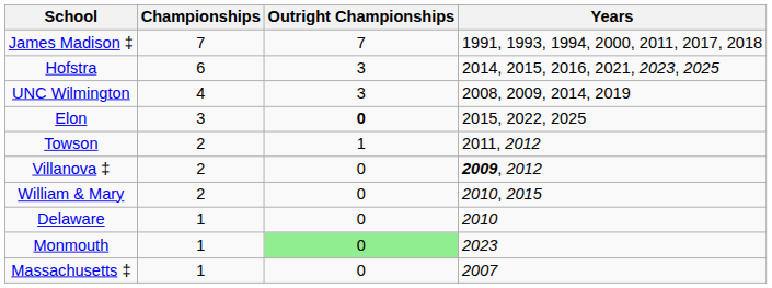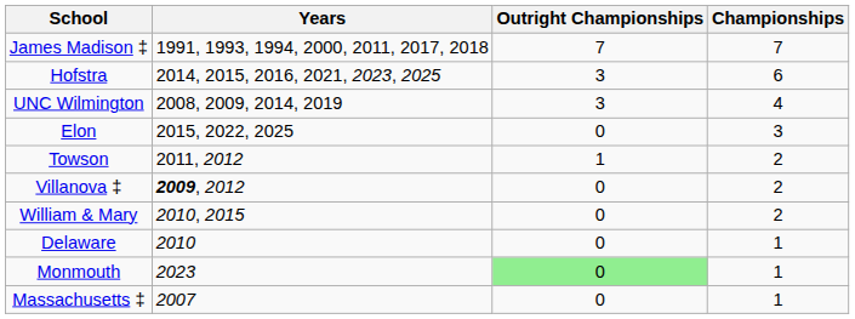columns swapped: Championships <-> Years
Elon | Outright Championships: bold -> normal
